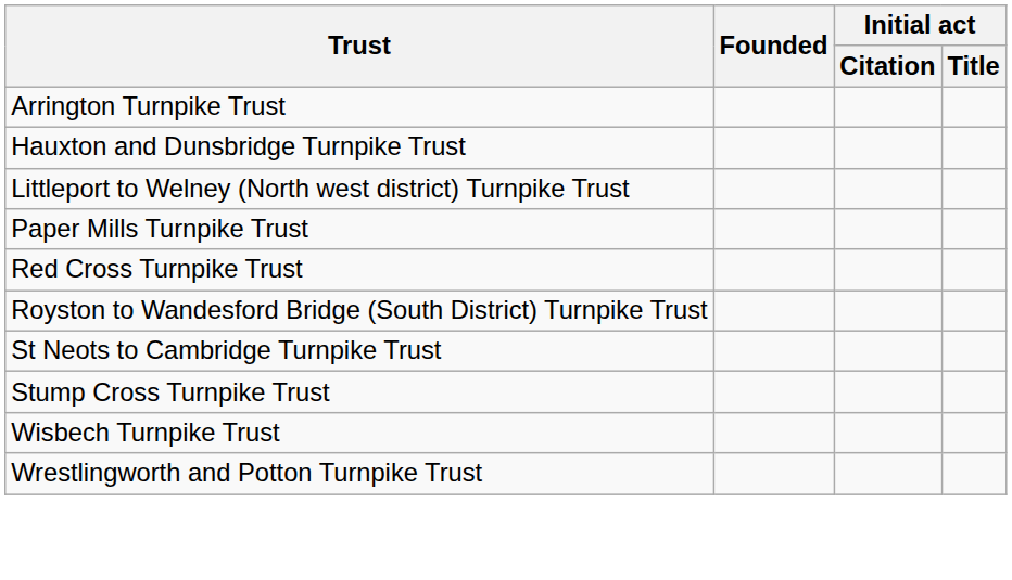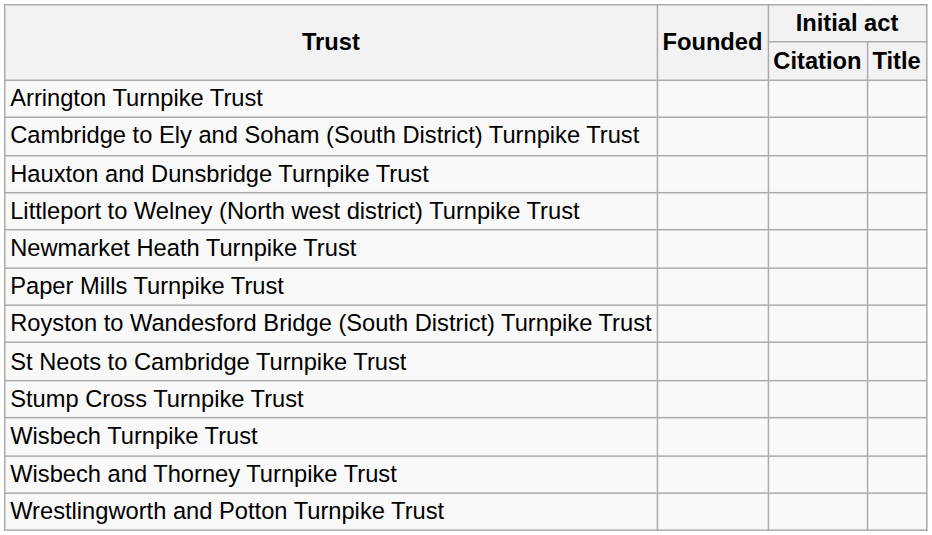+ row: Cambridge to Ely and Soham (South District) Turnpike Trust
+ row: Newmarket Heath Turnpike Trust
- row: Red Cross Turnpike Trust
+ row: Wisbech and Thorney Turnpike Trust
